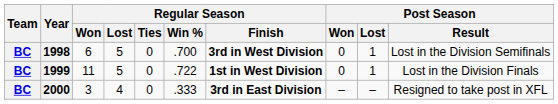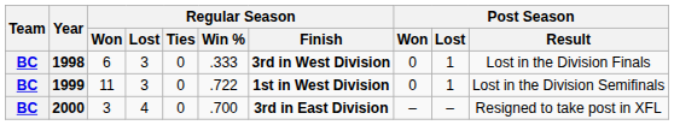1998 | Regular Season / Lost: 5 -> 3
1998 | Regular Season / Win %: .700 -> .333
1998 | Post Season / Result: Lost in the Division Semifinals -> Lost in the Division Finals
1999 | Regular Season / Lost: 5 -> 3
1999 | Post Season / Result: Lost in the Division Finals -> Lost in the Division Semifinals
2000 | Regular Season / Win %: .333 -> .700
